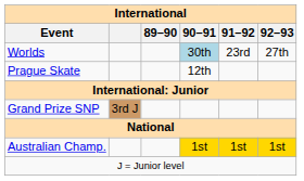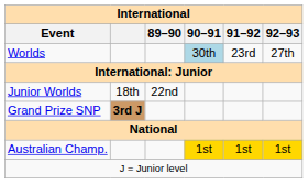- row: Prague Skate | 12th
+ row: Junior Worlds | 18th | 22nd
Grand Prize SNP | column 2: normal -> bold
